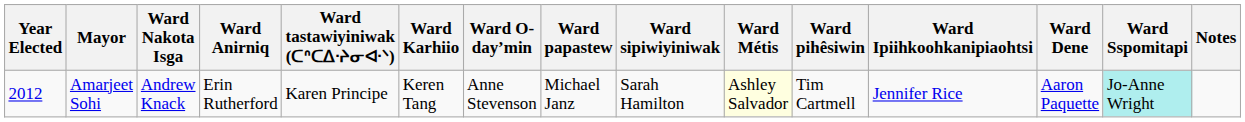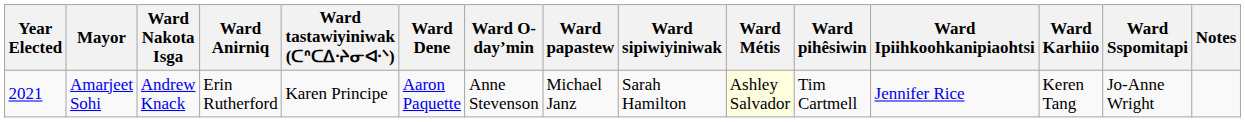columns swapped: Ward Dene <-> Ward Karhiio
Amarjeet Sohi | Year Elected: 2012 -> 2021
Amarjeet Sohi | Ward Sspomitapi: paleturquoise background -> no background
